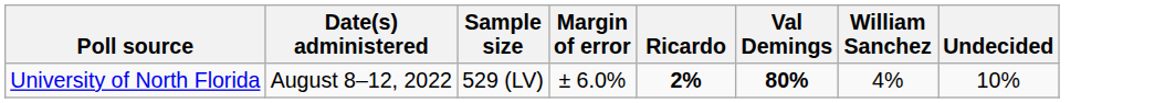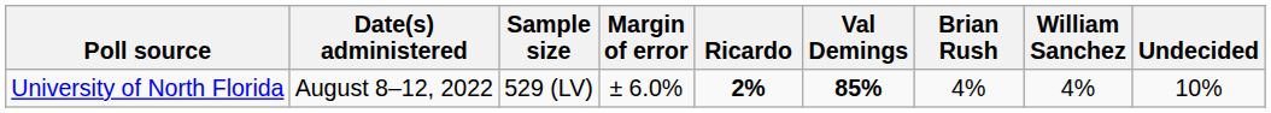+ column: Brian Rush | 4%
University of North Florida | Val Demings: 80% -> 85%
